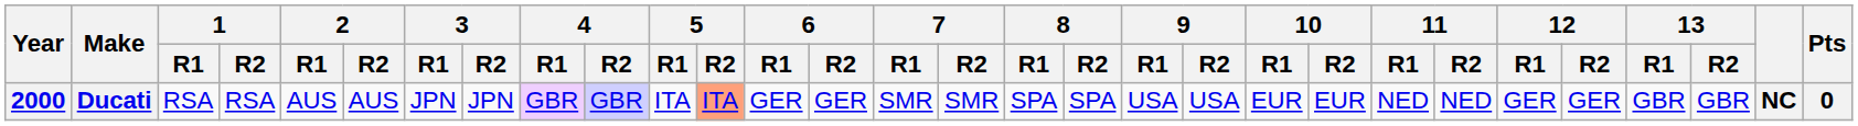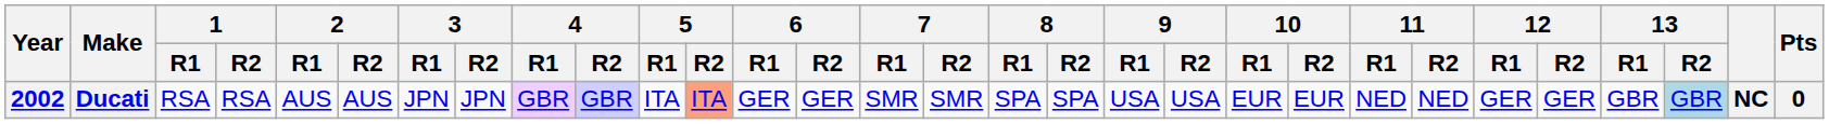Ducati | Year: 2000 -> 2002
Ducati | 13 / R2: no background -> lightblue background
